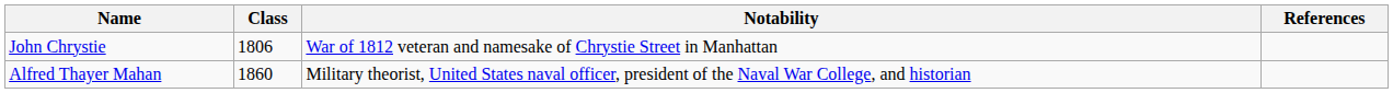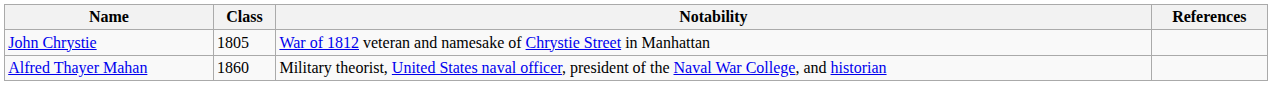John Chrystie | Class: 1806 -> 1805
